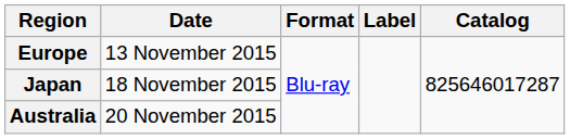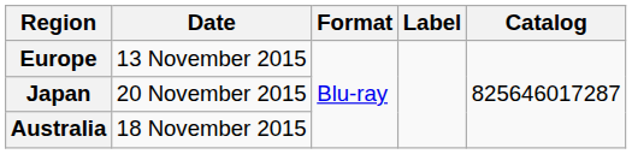Japan | Date: 18 November 2015 -> 20 November 2015
Australia | Date: 20 November 2015 -> 18 November 2015
